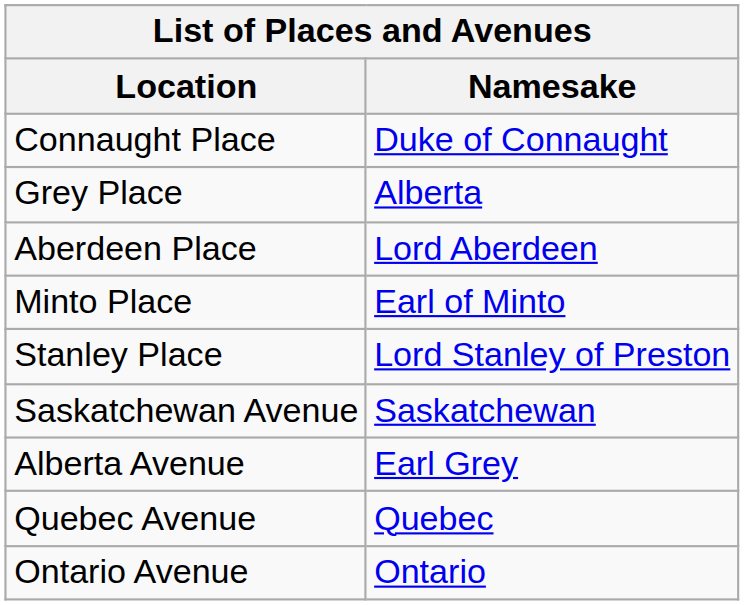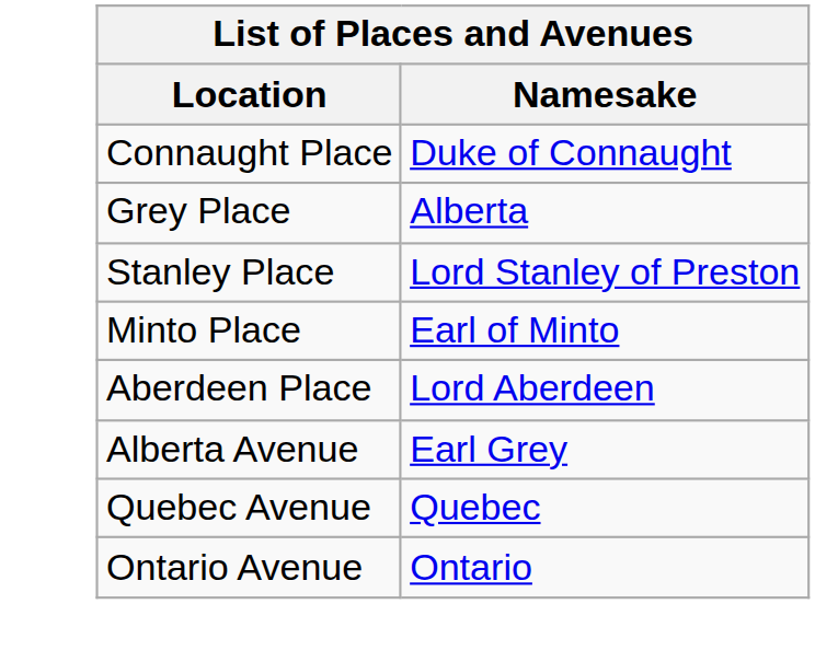rows swapped: Aberdeen Place <-> Stanley Place
- row: Saskatchewan Avenue | Saskatchewan
